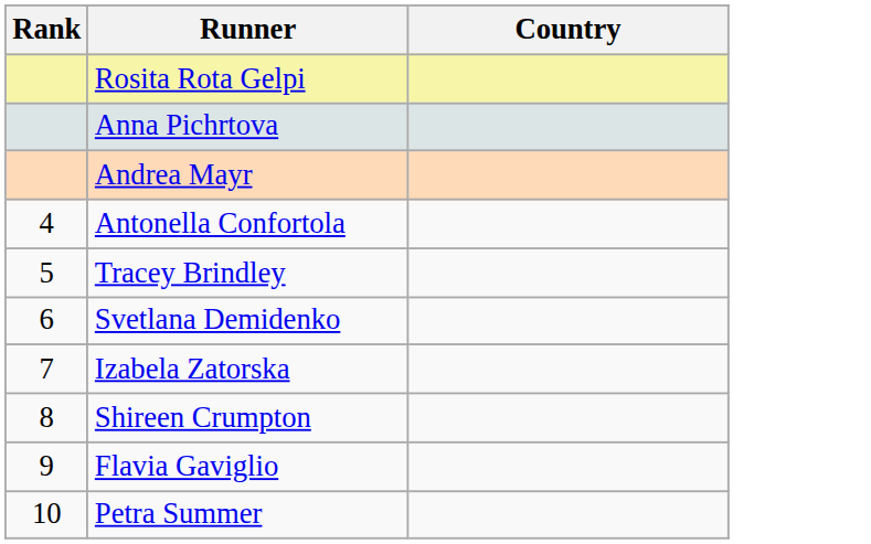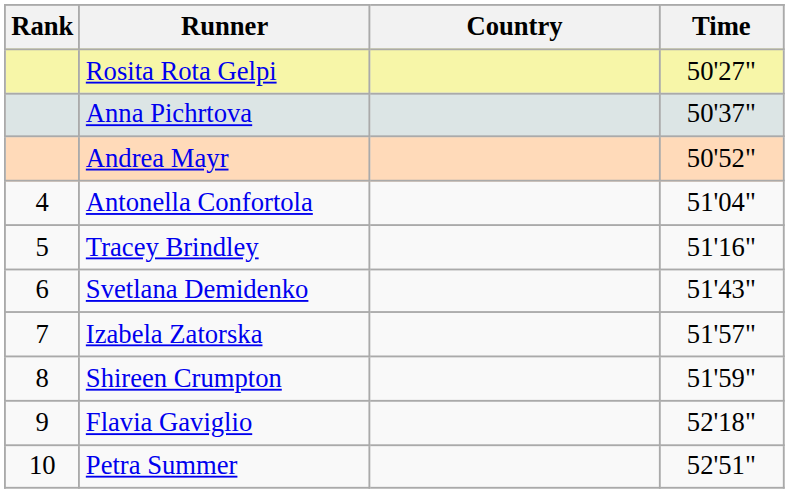+ column: Time | 50'27" | 50'37" | 50'52" | 51'04" | 51'16" | 51'43" | 51'57" | 51'59" | 52'18" | 52'51"
